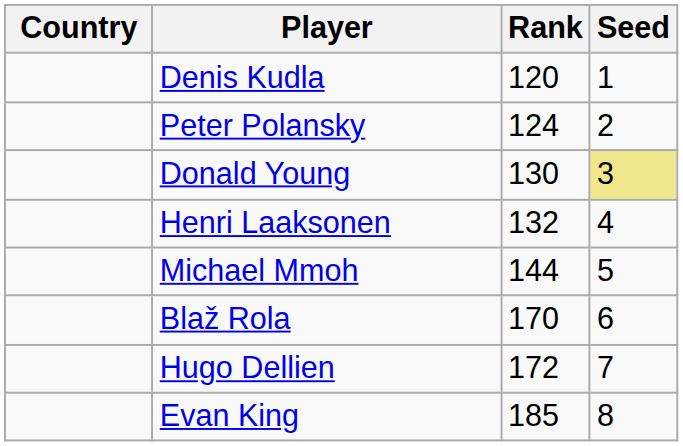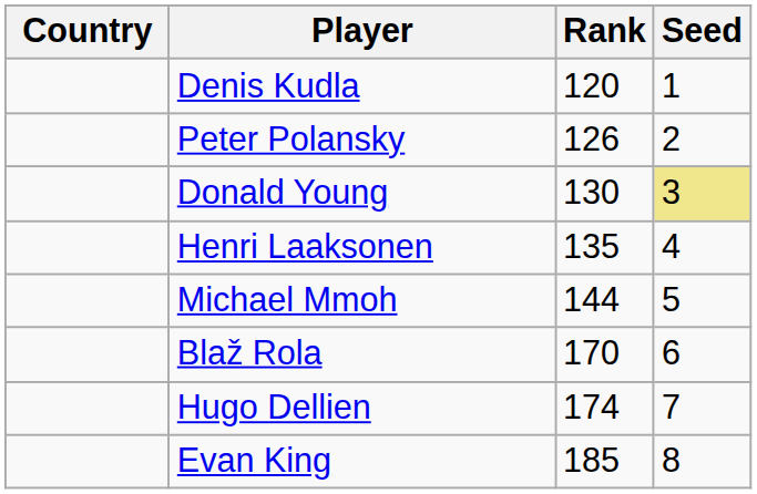Peter Polansky | Rank: 124 -> 126
Henri Laaksonen | Rank: 132 -> 135
Hugo Dellien | Rank: 172 -> 174
